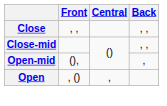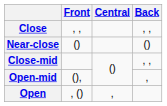+ row: Near-close | () | ()
